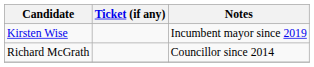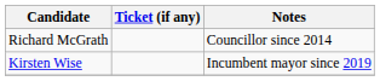rows swapped: Kirsten Wise <-> Richard McGrath
